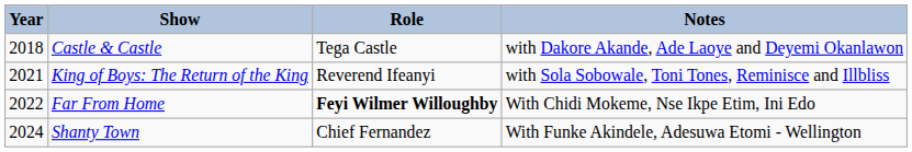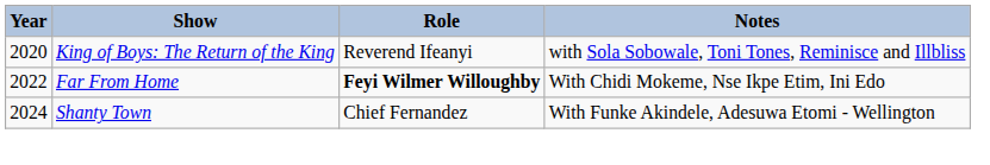- row: 2018 | Castle & Castle | Tega Castle | with Dakore Akande, Ade Laoye and Deyemi Okanlawon
King of Boys: The Return of the King | Year: 2021 -> 2020
